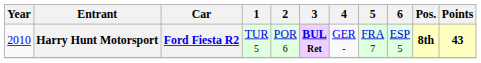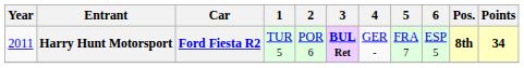Harry Hunt Motorsport | Year: 2010 -> 2011
Harry Hunt Motorsport | Points: 43 -> 34
